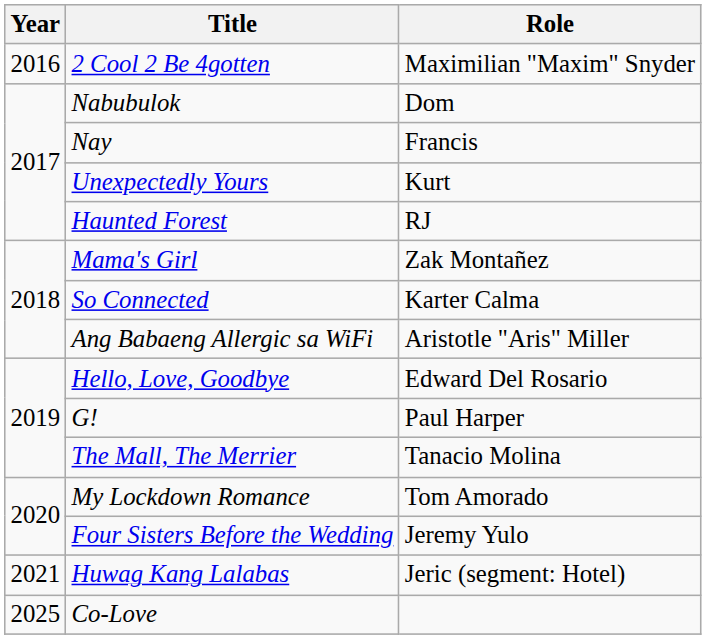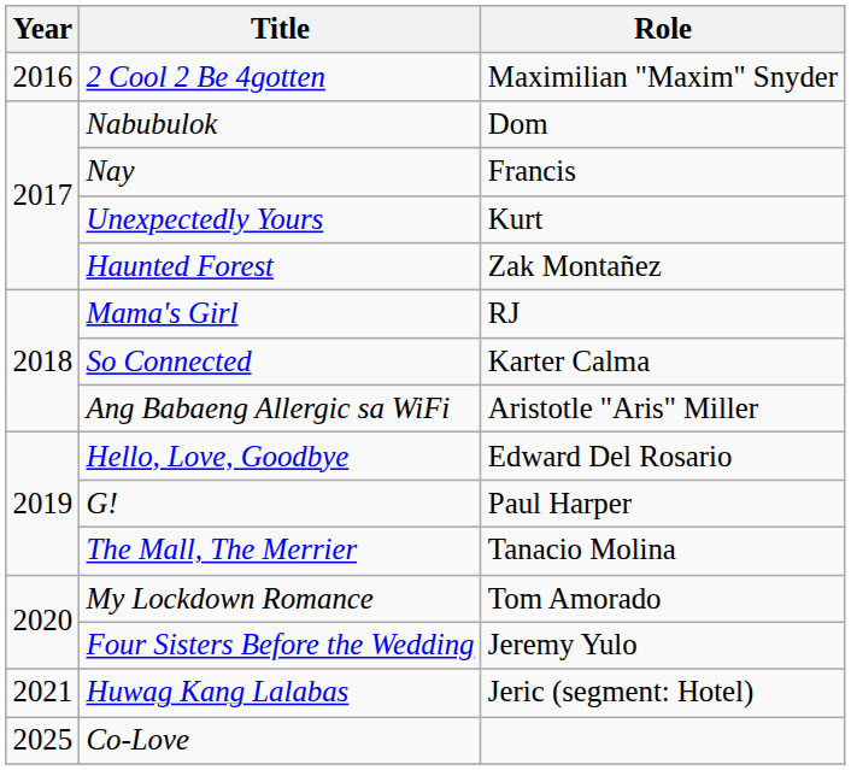Haunted Forest | Role: RJ -> Zak Montañez
Mama's Girl | Role: Zak Montañez -> RJ
